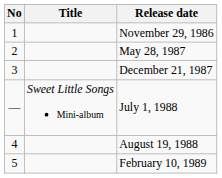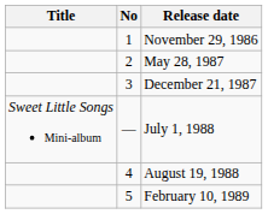columns swapped: No <-> Title
